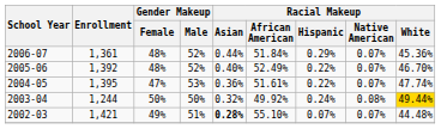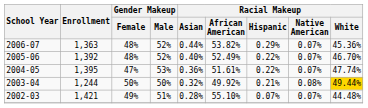2006-07 | Enrollment: 1,361 -> 1,363
2006-07 | Racial Makeup / African American: 51.84% -> 53.82%
2003-04 | Racial Makeup / Hispanic: 0.24% -> 0.21%
2002-03 | Racial Makeup / Asian: bold -> normal
